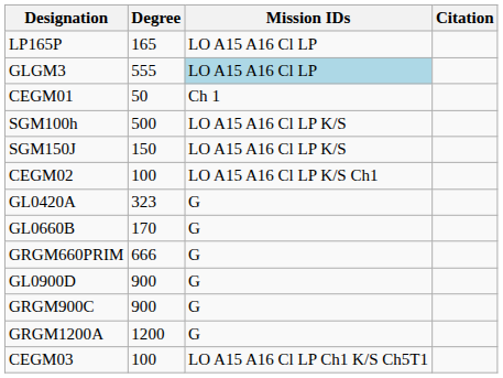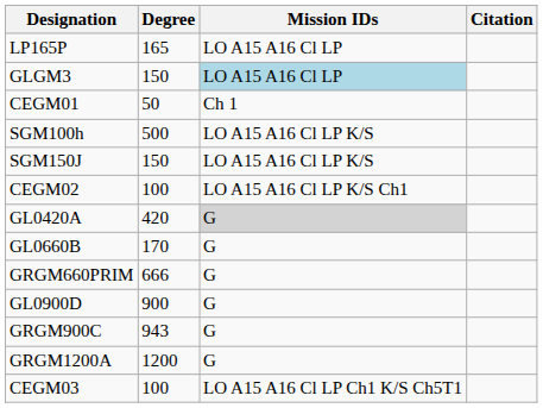GLGM3 | Degree: 555 -> 150
GL0420A | Degree: 323 -> 420
GL0420A | Mission IDs: no background -> lightgrey background
GRGM900C | Degree: 900 -> 943
